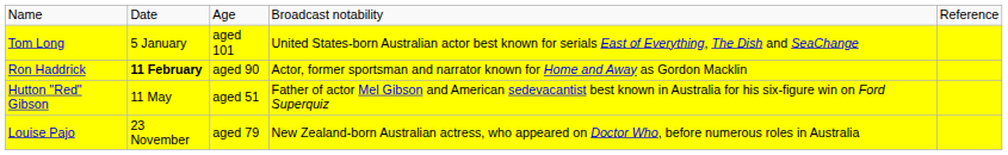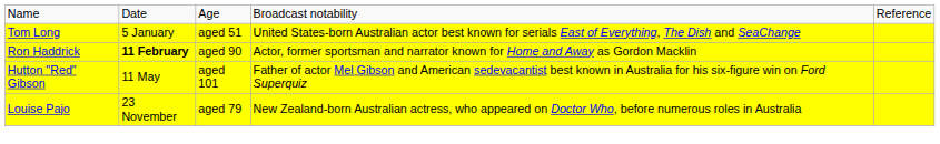Tom Long | column 3: aged 101 -> aged 51
Hutton "Red" Gibson | column 3: aged 51 -> aged 101
